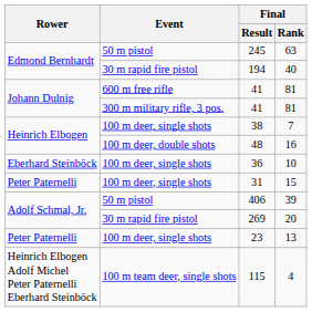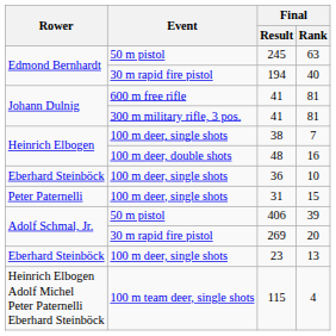23 | Rower: Peter Paternelli -> Eberhard Steinböck
